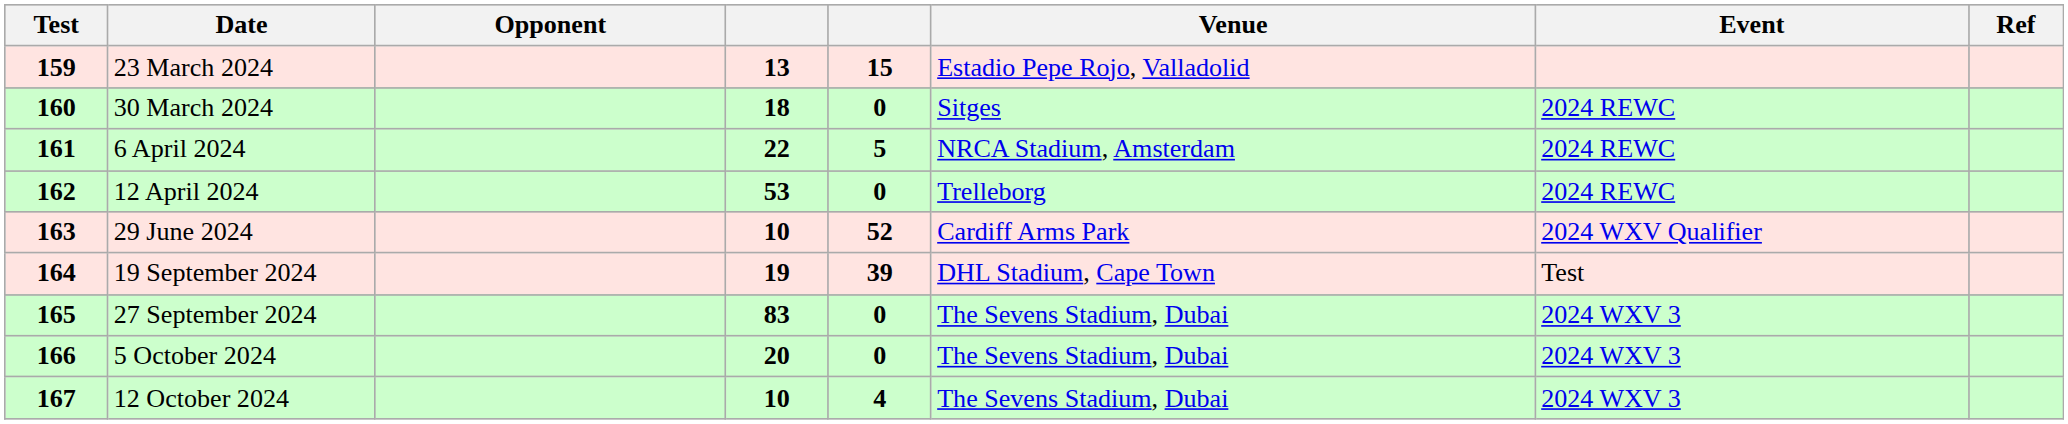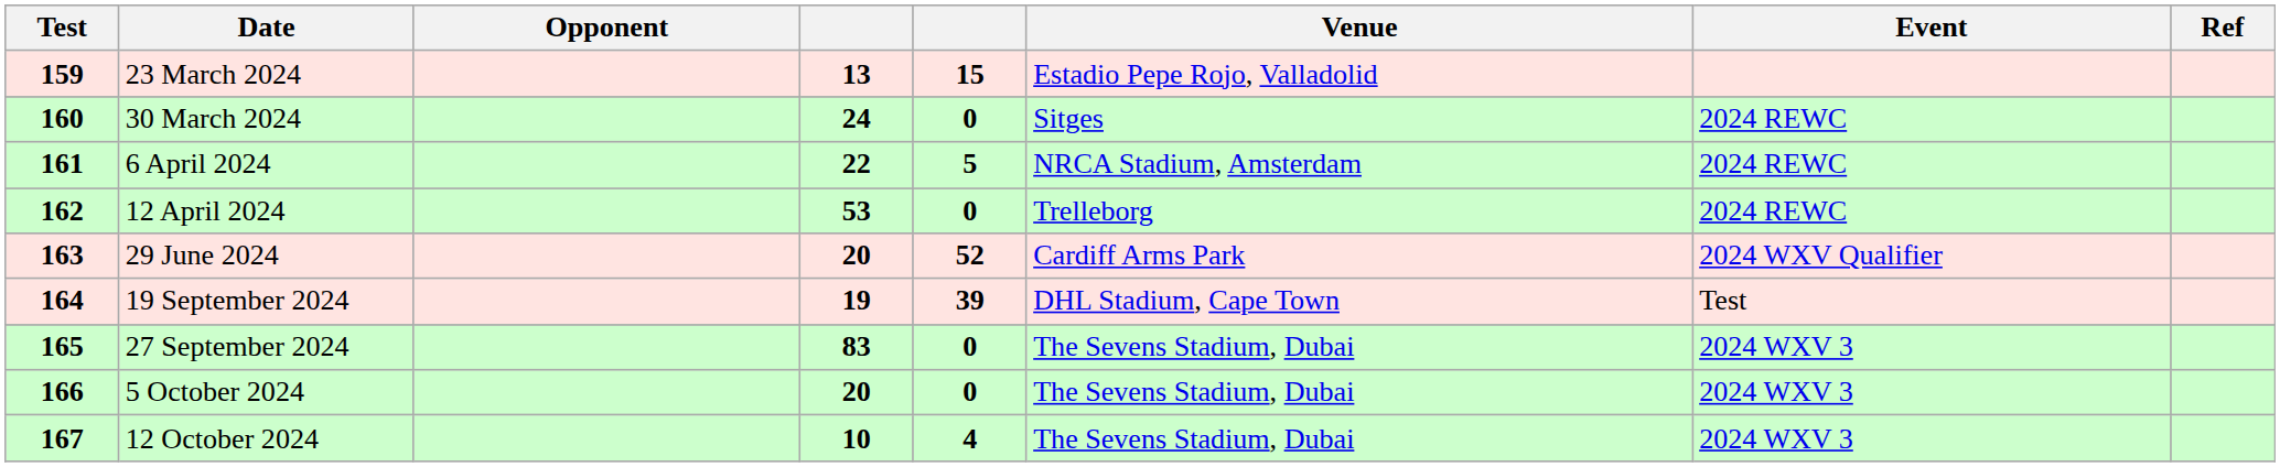30 March 2024 | column 4: 18 -> 24
29 June 2024 | column 4: 10 -> 20
